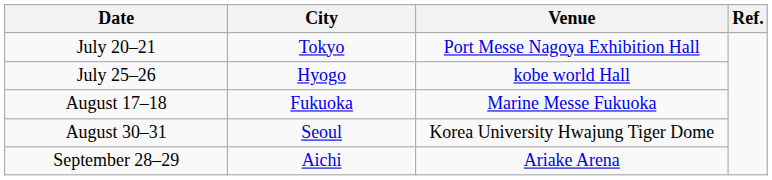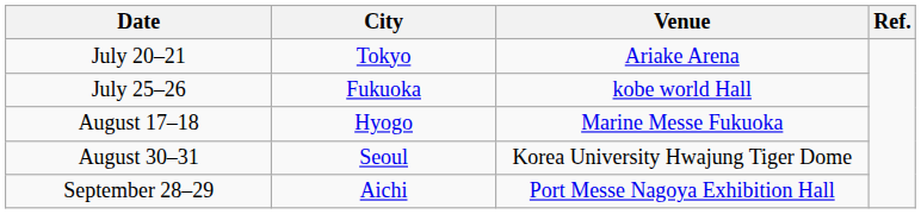July 20–21 | Venue: Port Messe Nagoya Exhibition Hall -> Ariake Arena
July 25–26 | City: Hyogo -> Fukuoka
August 17–18 | City: Fukuoka -> Hyogo
September 28–29 | Venue: Ariake Arena -> Port Messe Nagoya Exhibition Hall
